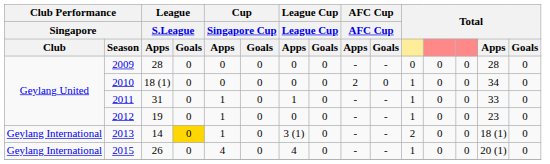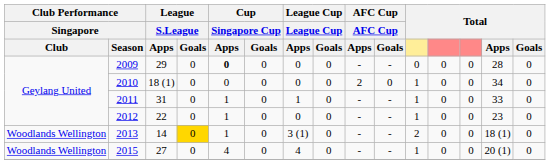2009 | League / S.League / Apps: 28 -> 29
2009 | Cup / Singapore Cup / Apps: normal -> bold
2012 | League / S.League / Apps: 19 -> 22
2013 | Club Performance / Singapore / Club: Geylang International -> Woodlands Wellington
2015 | Club Performance / Singapore / Club: Geylang International -> Woodlands Wellington
2015 | League / S.League / Apps: 26 -> 27
